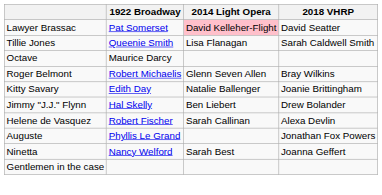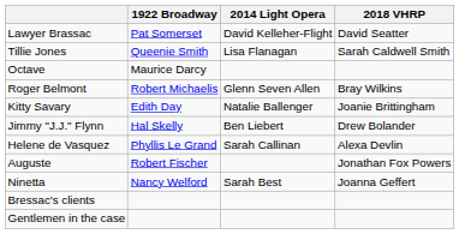Lawyer Brassac | 2014 Light Opera: pink background -> no background
Helene de Vasquez | 1922 Broadway: Robert Fischer -> Phyllis Le Grand
Auguste | 1922 Broadway: Phyllis Le Grand -> Robert Fischer
+ row: Bressac's clients
